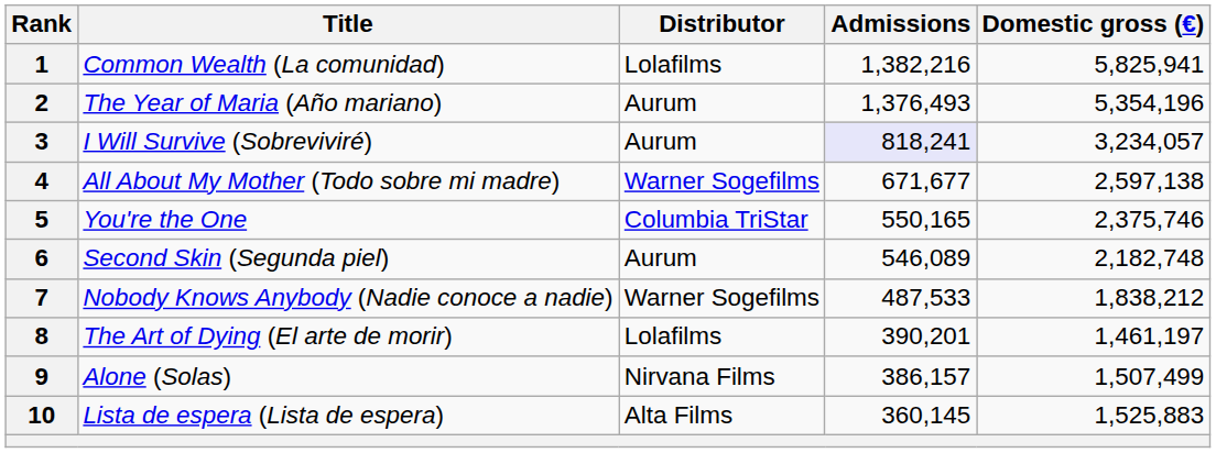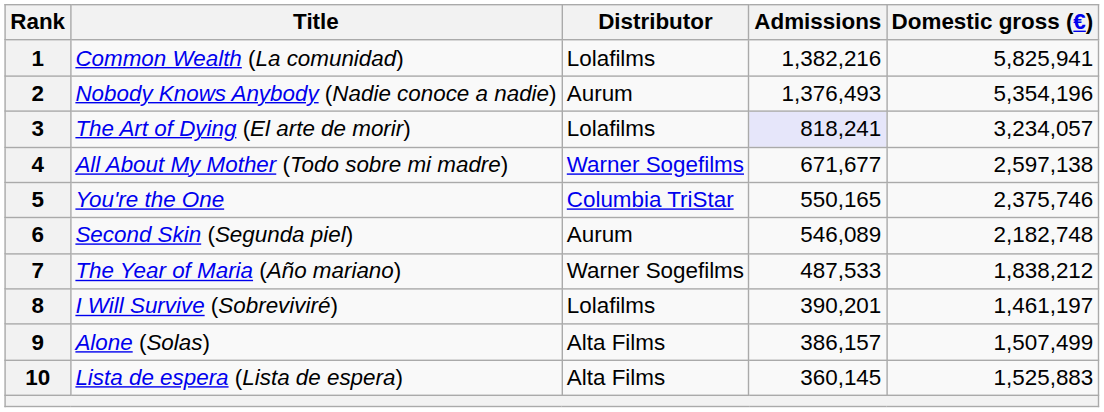2 | Title: The Year of Maria (Año mariano) -> Nobody Knows Anybody (Nadie conoce a nadie)
3 | Title: I Will Survive (Sobreviviré) -> The Art of Dying (El arte de morir)
3 | Distributor: Aurum -> Lolafilms
7 | Title: Nobody Knows Anybody (Nadie conoce a nadie) -> The Year of Maria (Año mariano)
8 | Title: The Art of Dying (El arte de morir) -> I Will Survive (Sobreviviré)
9 | Distributor: Nirvana Films -> Alta Films
